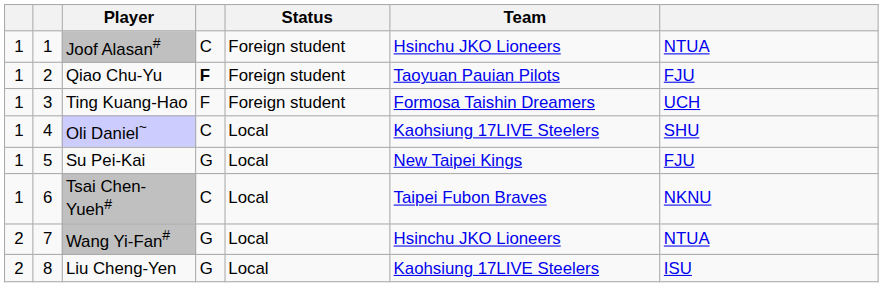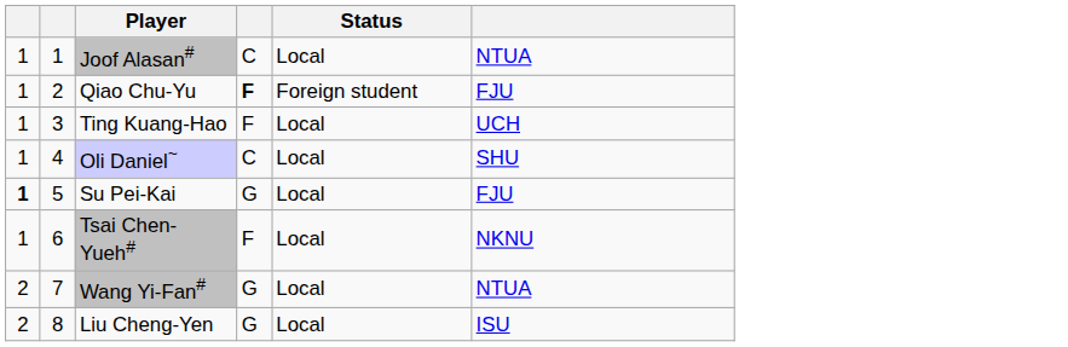- column: Team | Hsinchu JKO Lioneers | Taoyuan Pauian Pilots | Formosa Taishin Dreamers | Kaohsiung 17LIVE Steelers | New Taipei Kings | Taipei Fubon Braves | Hsinchu JKO Lioneers | Kaohsiung 17LIVE Steelers
Joof Alasan# | Status: Foreign student -> Local
Ting Kuang-Hao | Status: Foreign student -> Local
Su Pei-Kai | column 1: normal -> bold
Tsai Chen-Yueh# | column 4: C -> F
